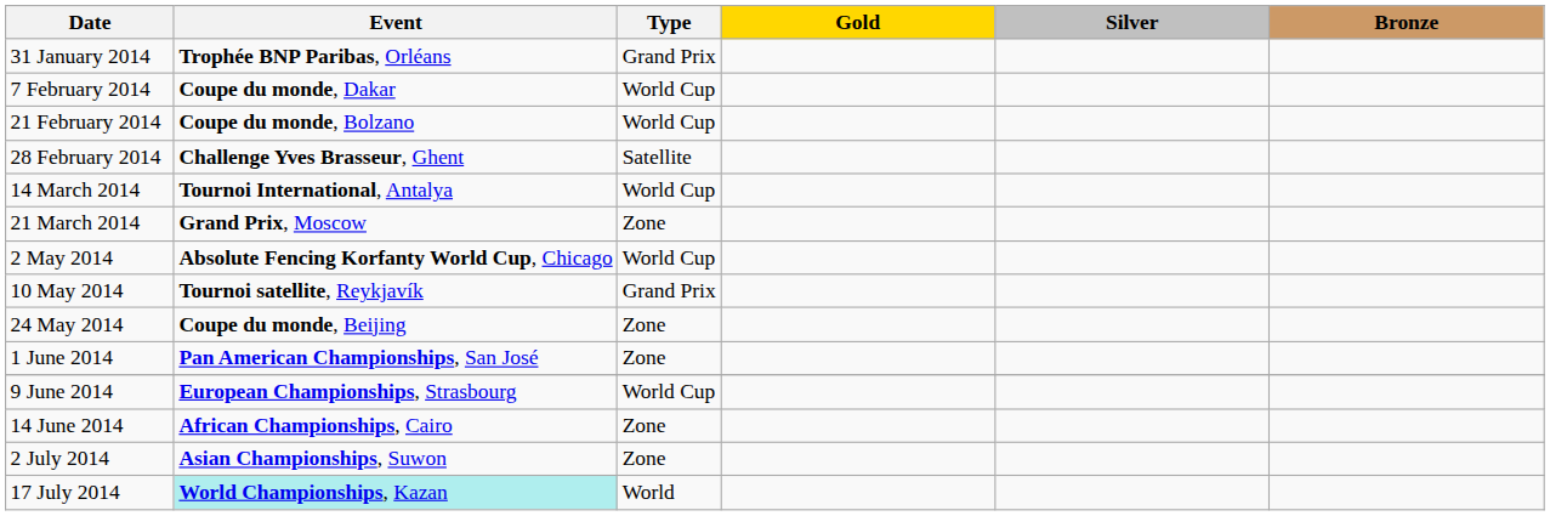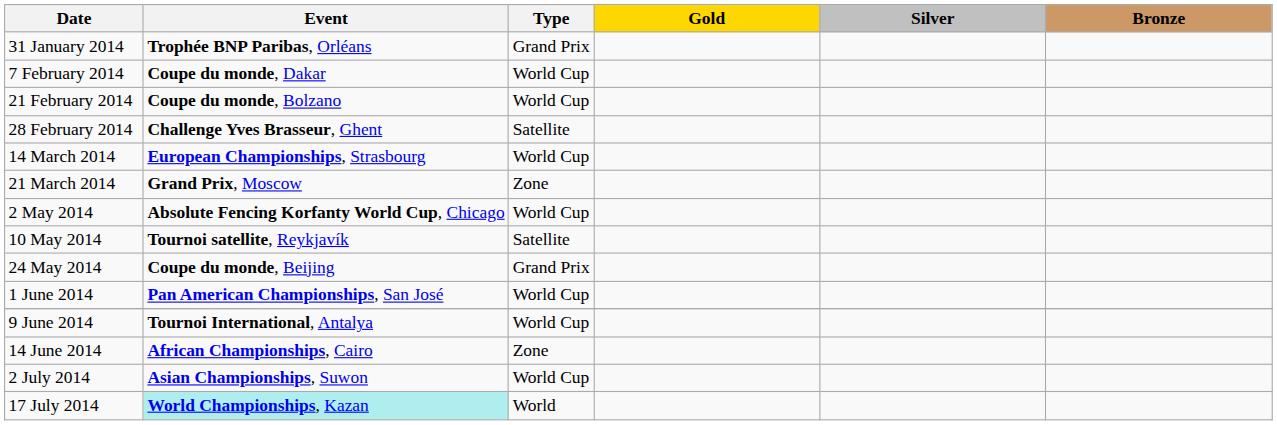14 March 2014 | Event: Tournoi International, Antalya -> European Championships, Strasbourg
10 May 2014 | Type: Grand Prix -> Satellite
24 May 2014 | Type: Zone -> Grand Prix
1 June 2014 | Type: Zone -> World Cup
9 June 2014 | Event: European Championships, Strasbourg -> Tournoi International, Antalya
2 July 2014 | Type: Zone -> World Cup
